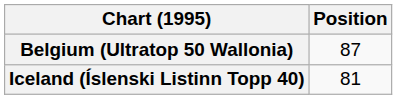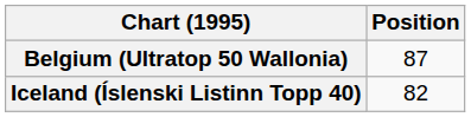Iceland (Íslenski Listinn Topp 40) | Position: 81 -> 82
